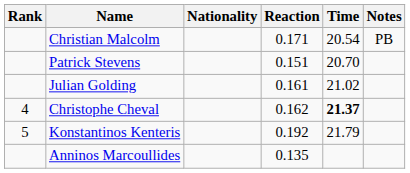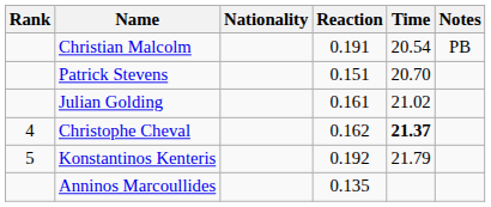Christian Malcolm | Reaction: 0.171 -> 0.191
